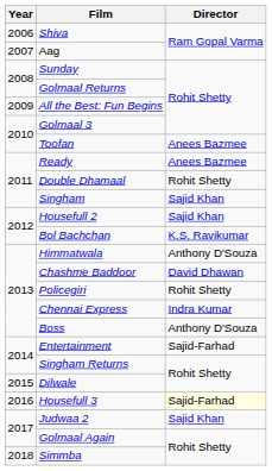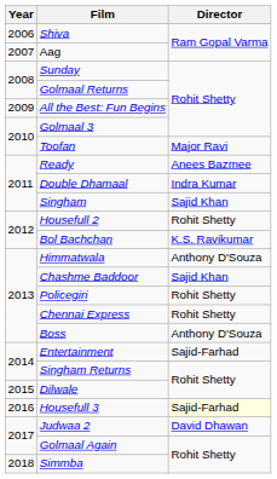Toofan | Director: Anees Bazmee -> Major Ravi
Double Dhamaal | Director: Rohit Shetty -> Indra Kumar
Housefull 2 | Director: Sajid Khan -> Rohit Shetty
Chashme Baddoor | Director: David Dhawan -> Sajid Khan
Chennai Express | Director: Indra Kumar -> Rohit Shetty
Judwaa 2 | Director: Sajid Khan -> David Dhawan
